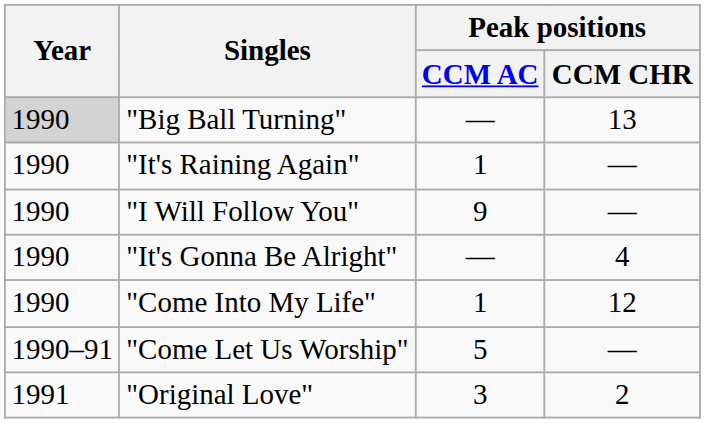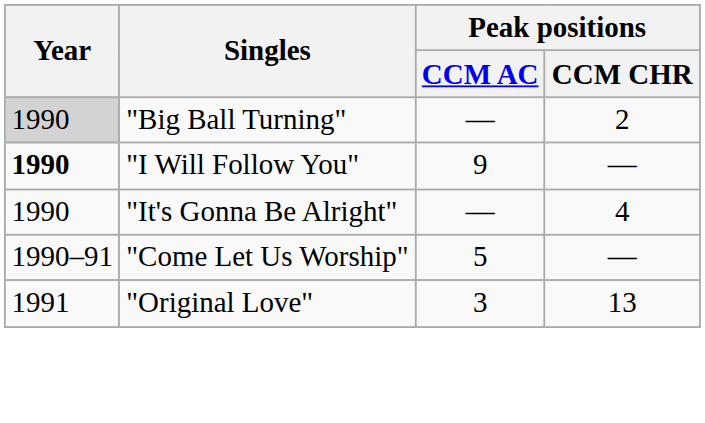"Big Ball Turning" | Peak positions / CCM CHR: 13 -> 2
- row: 1990 | "It's Raining Again" | 1 | —
"I Will Follow You" | Year: normal -> bold
- row: 1990 | "Come Into My Life" | 1 | 12
"Original Love" | Peak positions / CCM CHR: 2 -> 13
